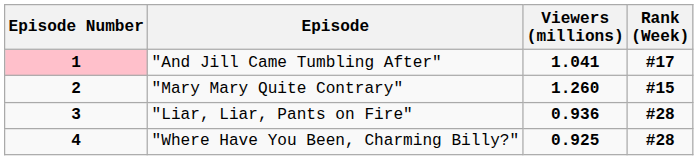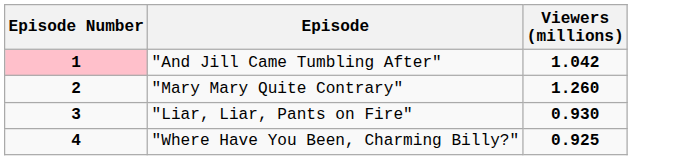- column: Rank (Week) | #17 | #15 | #28 | #28
"And Jill Came Tumbling After" | Viewers (millions): 1.041 -> 1.042
"Liar, Liar, Pants on Fire" | Viewers (millions): 0.936 -> 0.930
